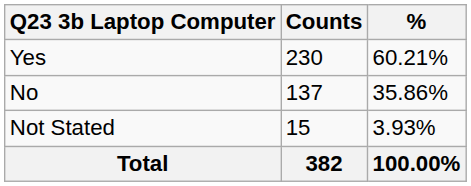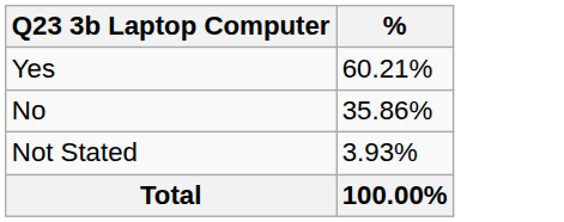- column: Counts | 230 | 137 | 15 | 382
